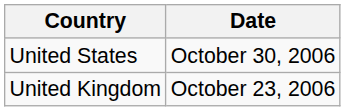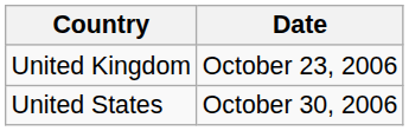rows swapped: United Kingdom <-> United States
